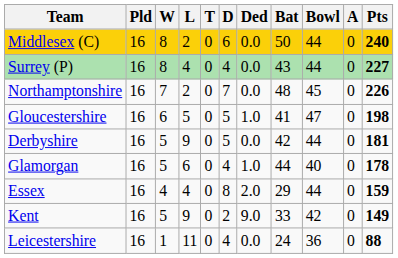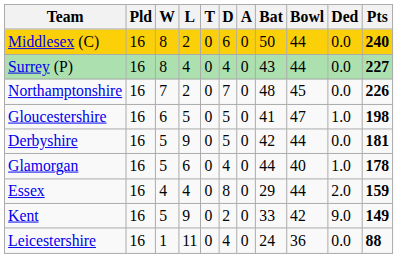columns swapped: A <-> Ded
